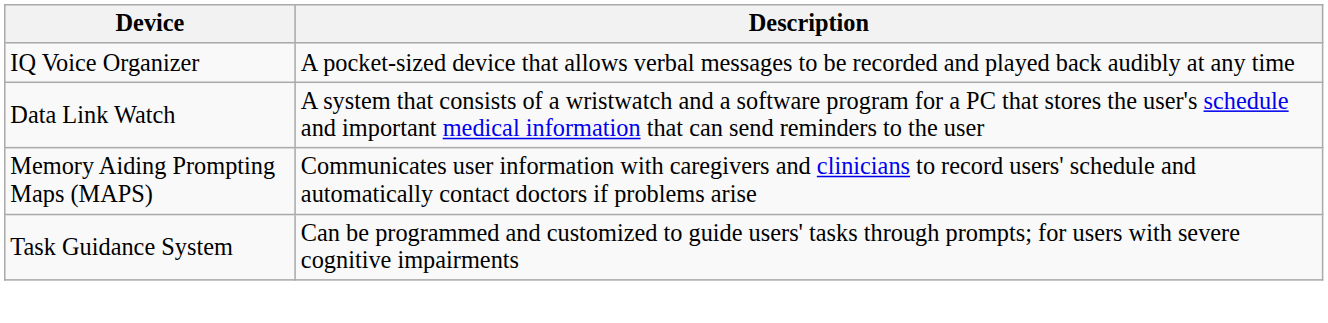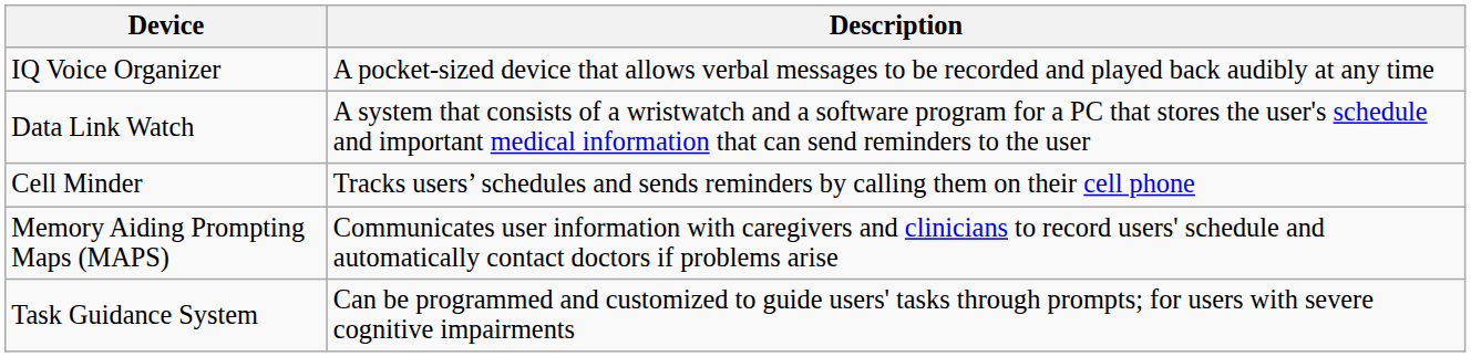+ row: Cell Minder | Tracks users’ schedules and sends reminders by calling them on their cell phone
